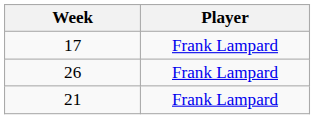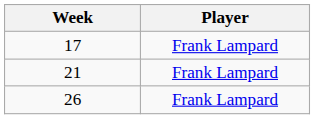rows swapped: 21 <-> 26
